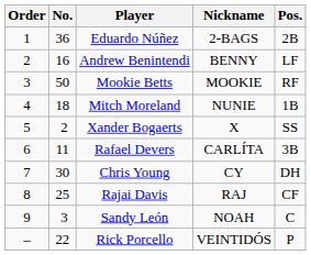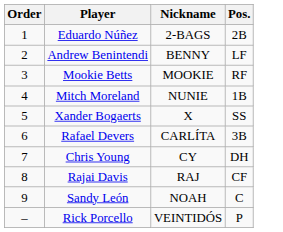- column: No. | 36 | 16 | 50 | 18 | 2 | 11 | 30 | 25 | 3 | 22
